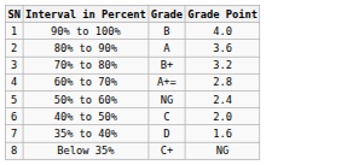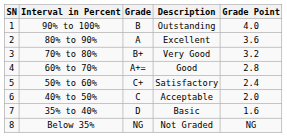+ column: Description | Outstanding | Excellent | Very Good | Good | Satisfactory | Acceptable | Basic | Not Graded
50% to 60% | Grade: NG -> C+
Below 35% | Grade: C+ -> NG
